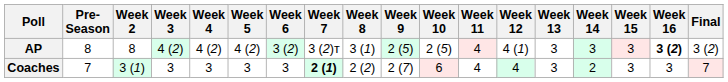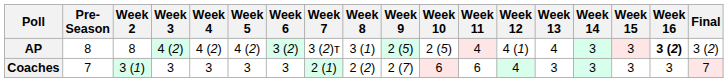AP | Week 13: 3 -> 4
Coaches | Week 7: bold -> normal
Coaches | Week 11: 4 -> 6
Coaches | Week 14: 2 -> 3
